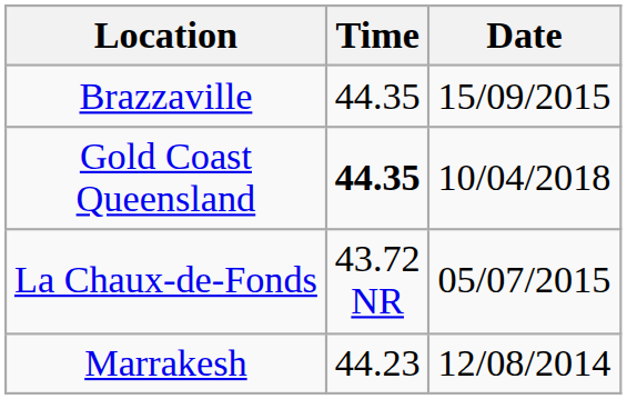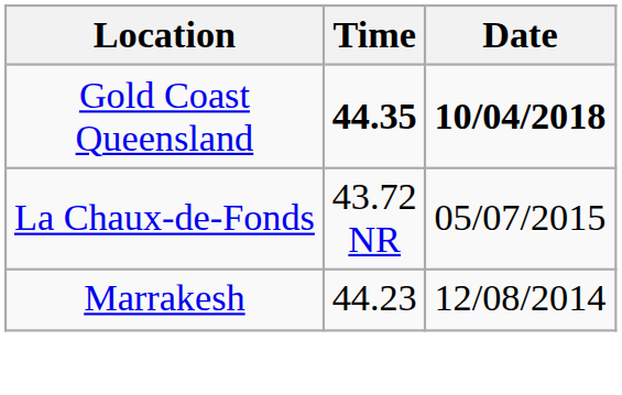- row: Brazzaville | 44.35 | 15/09/2015
Gold Coast Queensland | Date: normal -> bold
